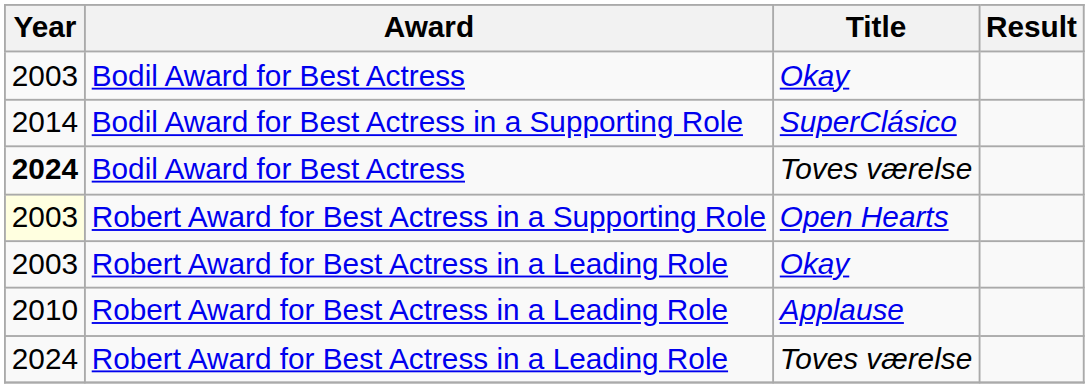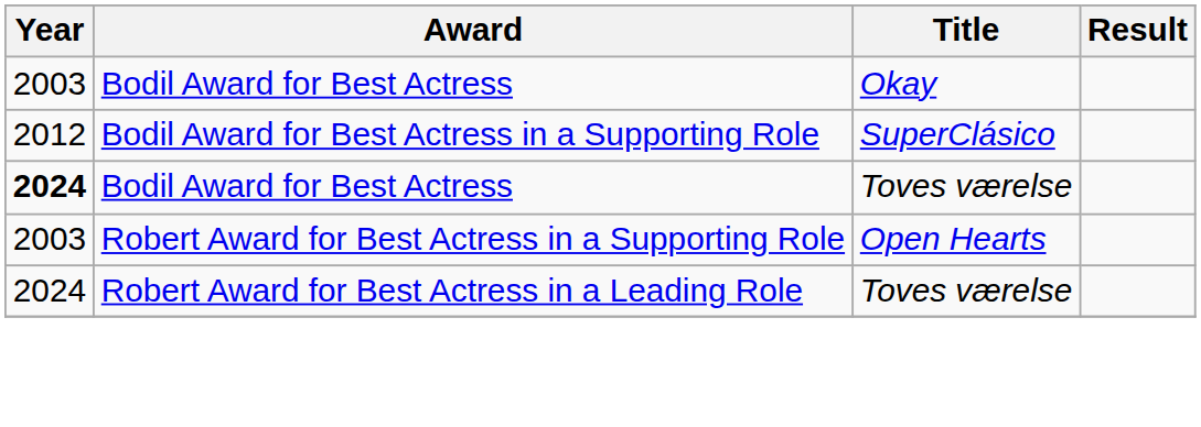SuperClásico | Year: 2014 -> 2012
Open Hearts | Year: lightyellow background -> no background
- row: 2003 | Robert Award for Best Actress in a Leading Role | Okay
- row: 2010 | Robert Award for Best Actress in a Leading Role | Applause
